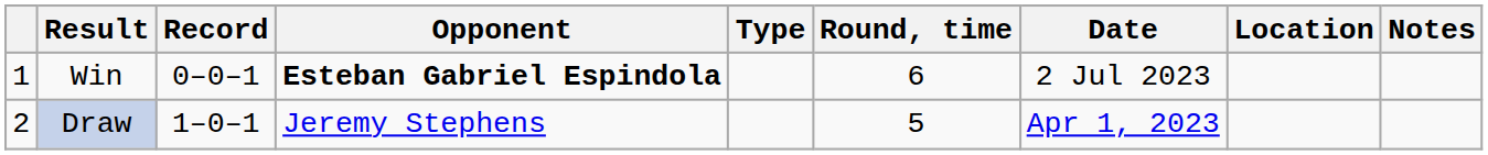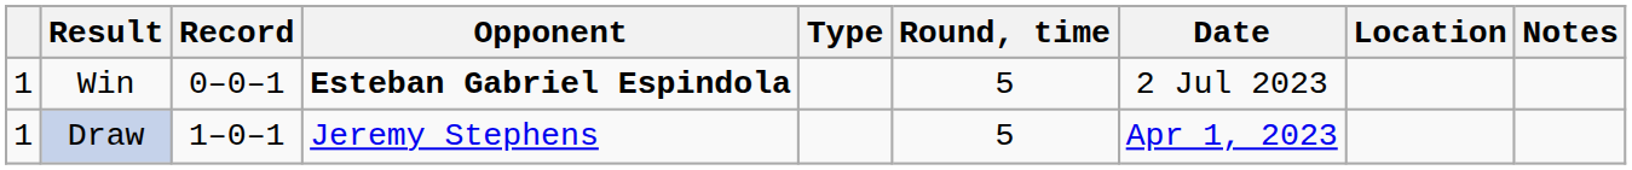Win | Round, time: 6 -> 5
Draw | column 1: 2 -> 1
